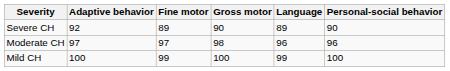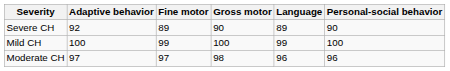rows swapped: Moderate CH <-> Mild CH
